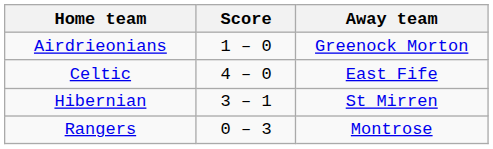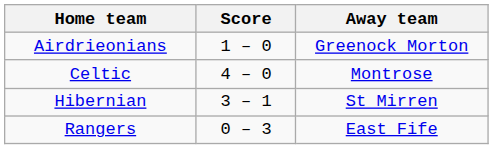Celtic | Away team: East Fife -> Montrose
Rangers | Away team: Montrose -> East Fife
